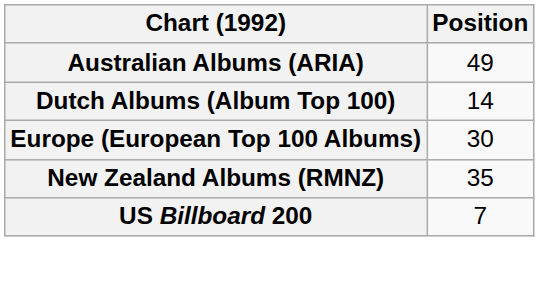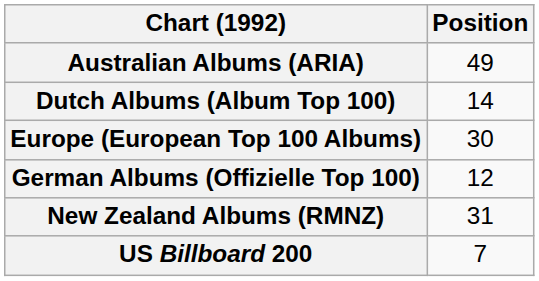+ row: German Albums (Offizielle Top 100) | 12
New Zealand Albums (RMNZ) | Position: 35 -> 31
